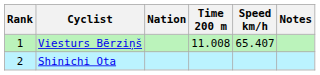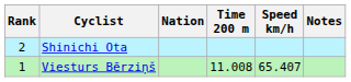rows swapped: Viesturs Bērziņš <-> Shinichi Ota
